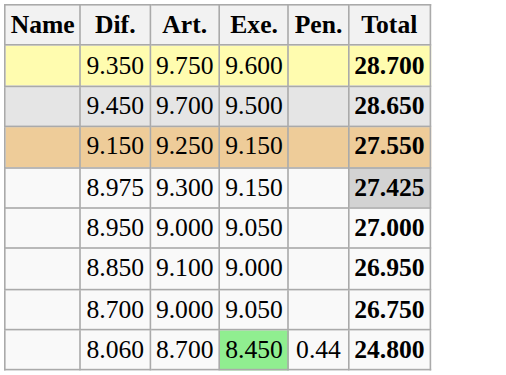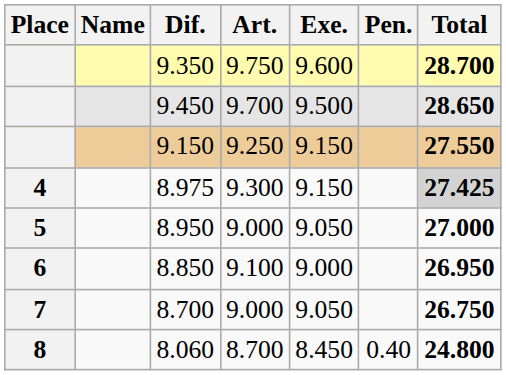+ column: Place | 4 | 5 | 6 | 7 | 8
8.060 | Exe.: lightgreen background -> no background
8.060 | Pen.: 0.44 -> 0.40
